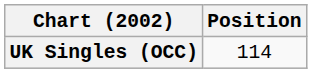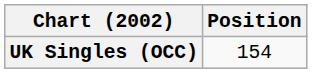UK Singles (OCC) | Position: 114 -> 154
